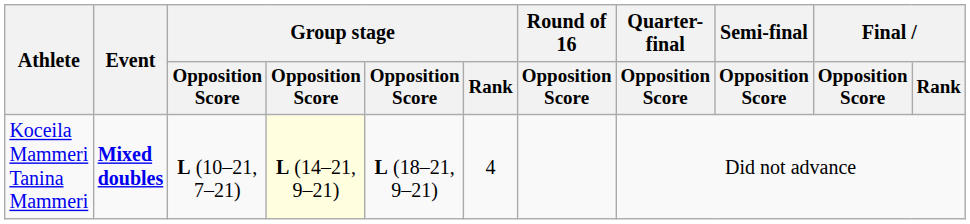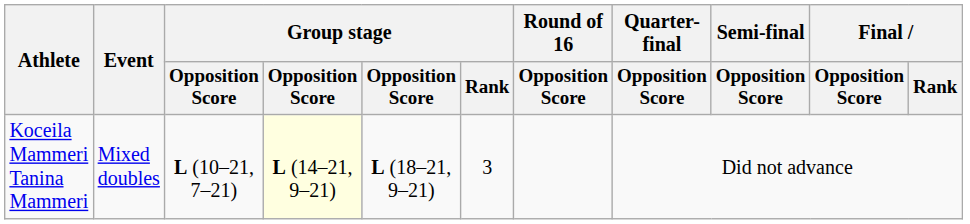Koceila Mammeri Tanina Mammeri | Event: bold -> normal
Koceila Mammeri Tanina Mammeri | Group stage / Rank: 4 -> 3
